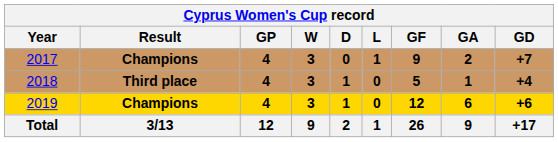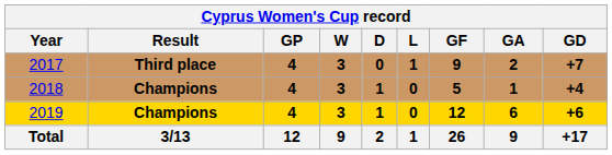2017 | Result: Champions -> Third place
2018 | Result: Third place -> Champions
